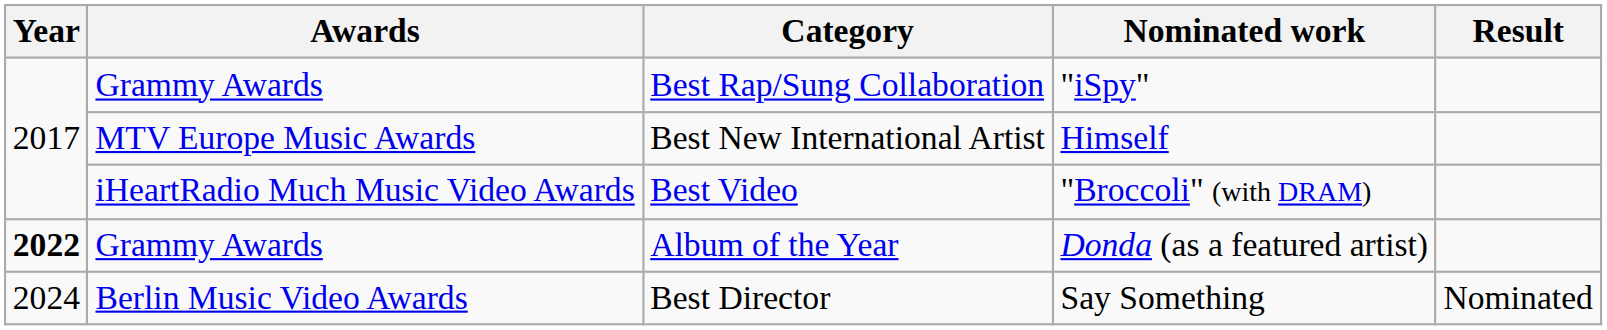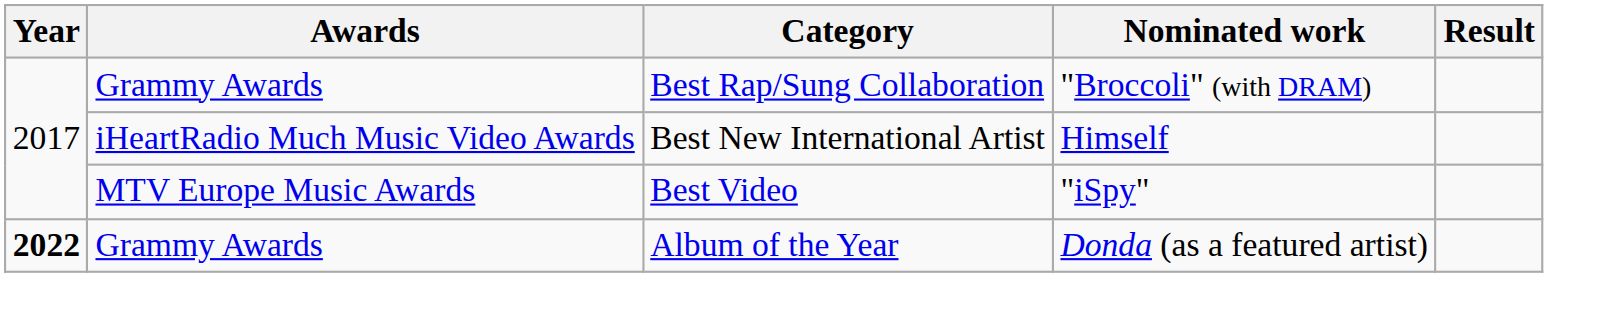Best Rap/Sung Collaboration | Nominated work: "iSpy" -> "Broccoli" (with DRAM)
Best New International Artist | Awards: MTV Europe Music Awards -> iHeartRadio Much Music Video Awards
Best Video | Awards: iHeartRadio Much Music Video Awards -> MTV Europe Music Awards
Best Video | Nominated work: "Broccoli" (with DRAM) -> "iSpy"
- row: 2024 | Berlin Music Video Awards | Best Director | Say Something | Nominated
